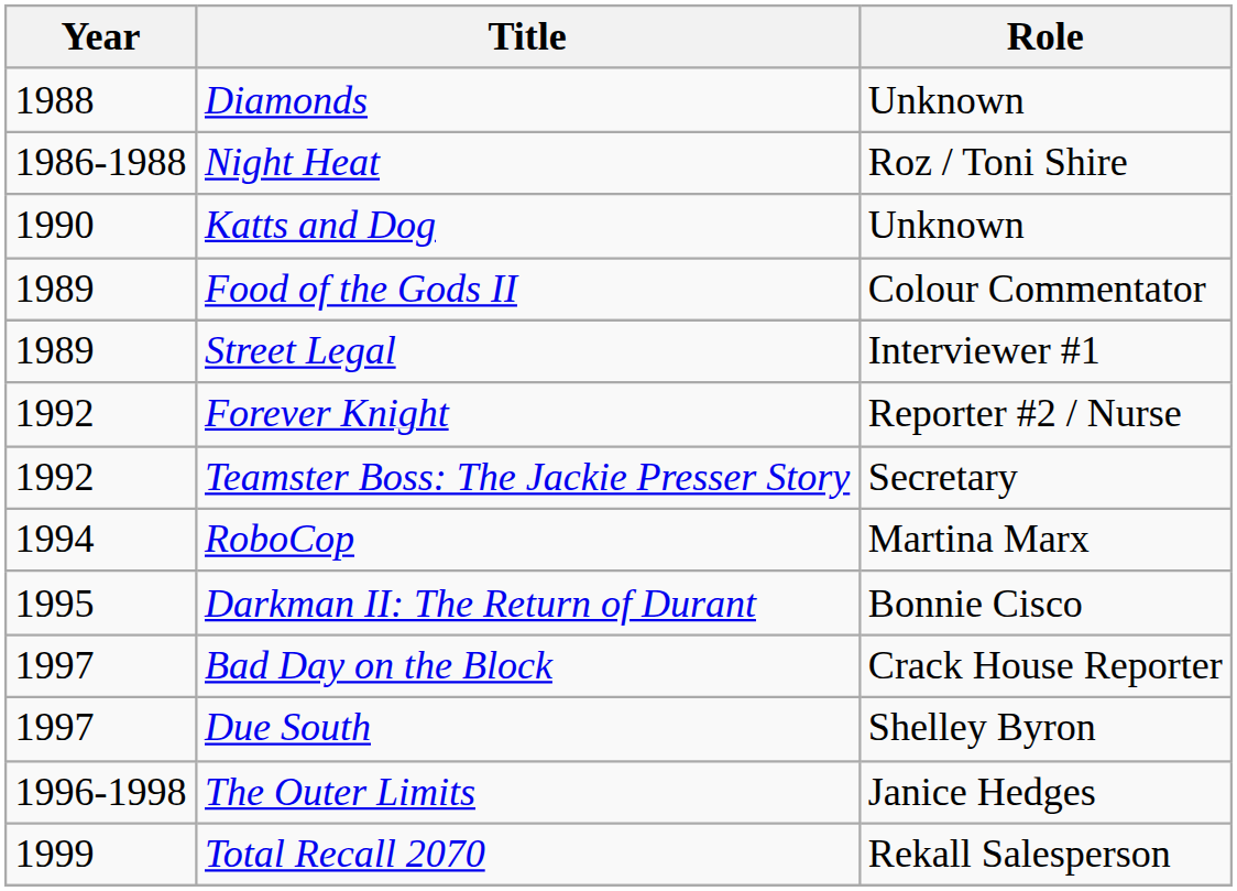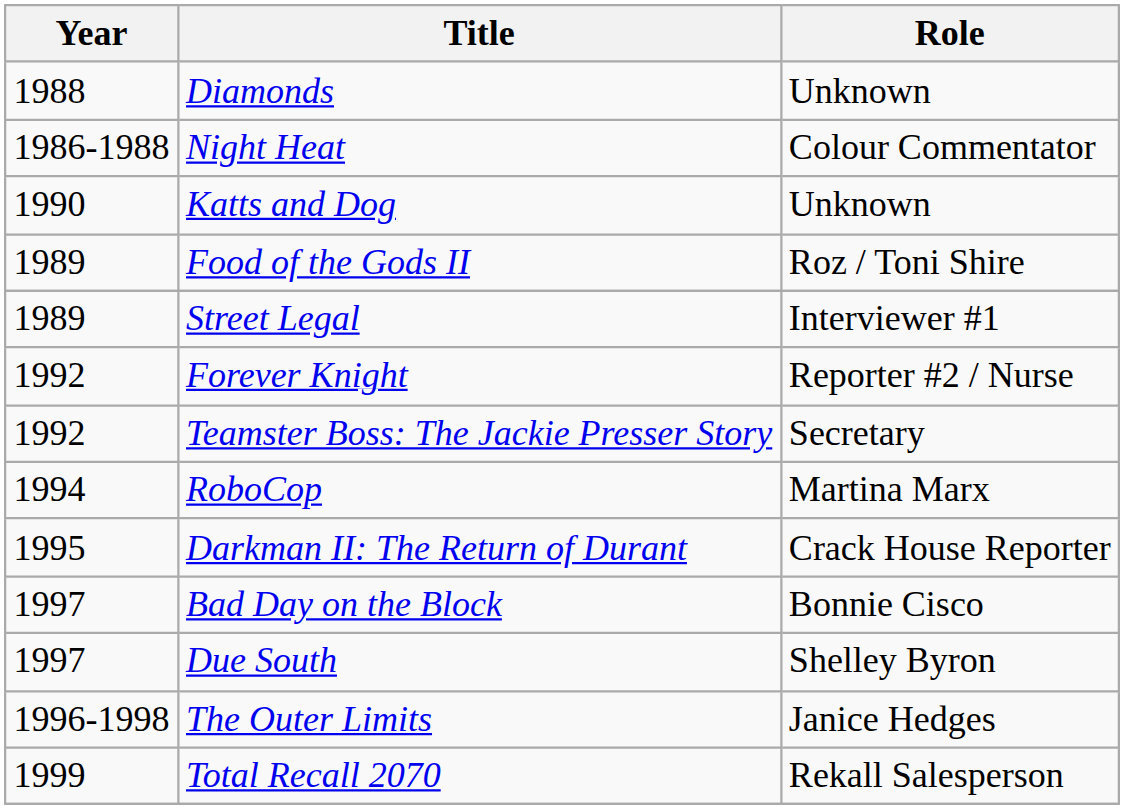Night Heat | Role: Roz / Toni Shire -> Colour Commentator
Food of the Gods II | Role: Colour Commentator -> Roz / Toni Shire
Darkman II: The Return of Durant | Role: Bonnie Cisco -> Crack House Reporter
Bad Day on the Block | Role: Crack House Reporter -> Bonnie Cisco
